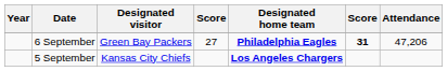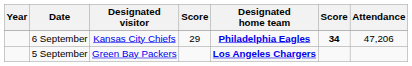6 September | Designated visitor: Green Bay Packers -> Kansas City Chiefs
6 September | column 4: 27 -> 29
6 September | column 6: 31 -> 34
5 September | Designated visitor: Kansas City Chiefs -> Green Bay Packers
